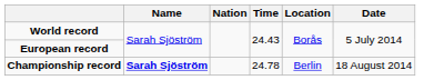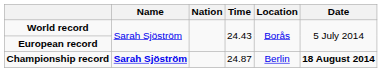Championship record | Time: 24.78 -> 24.87
Championship record | Date: normal -> bold
